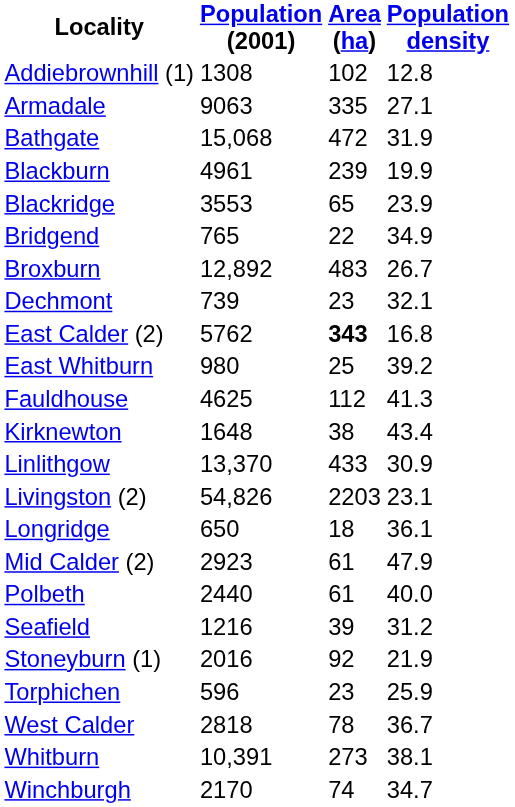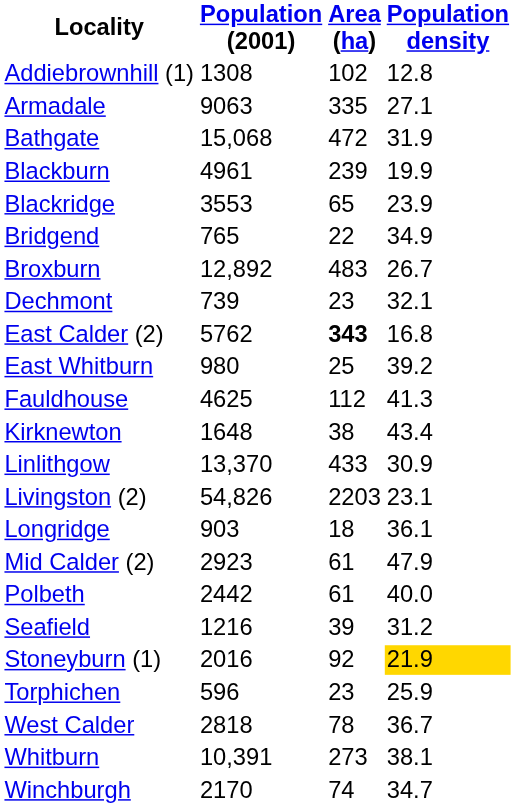Longridge | Population (2001): 650 -> 903
Polbeth | Population (2001): 2440 -> 2442
Stoneyburn (1) | Population density: no background -> gold background
